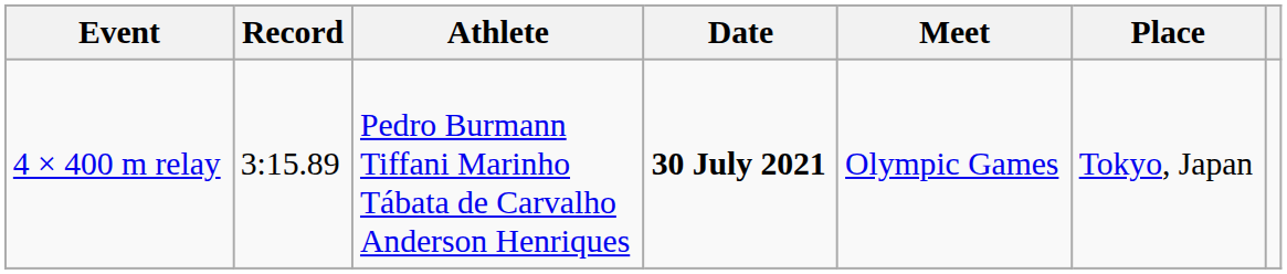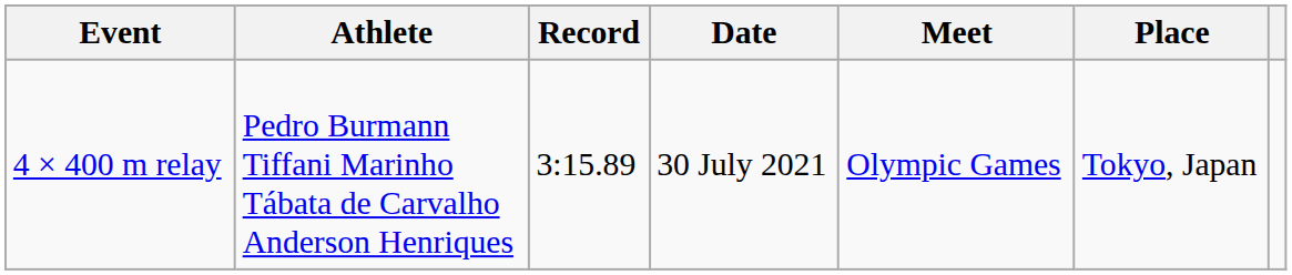columns swapped: Record <-> Athlete
4 × 400 m relay | Date: bold -> normal
